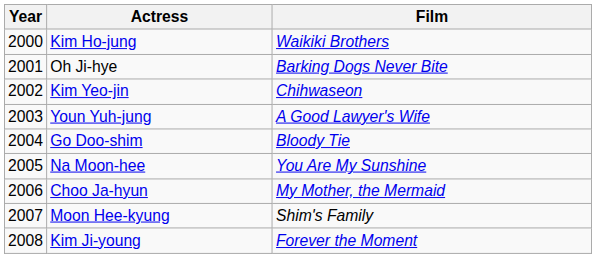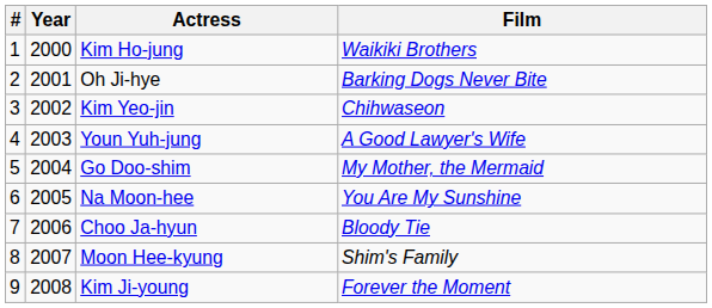+ column: # | 1 | 2 | 3 | 4 | 5 | 6 | 7 | 8 | 9
Go Doo-shim | Film: Bloody Tie -> My Mother, the Mermaid
Choo Ja-hyun | Film: My Mother, the Mermaid -> Bloody Tie
